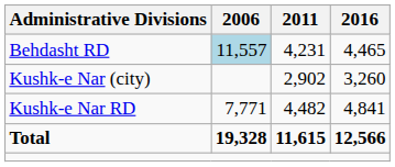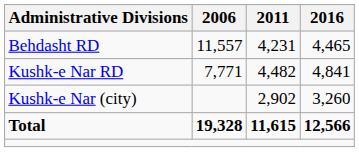Behdasht RD | 2006: lightblue background -> no background
rows swapped: Kushk-e Nar RD <-> Kushk-e Nar (city)
